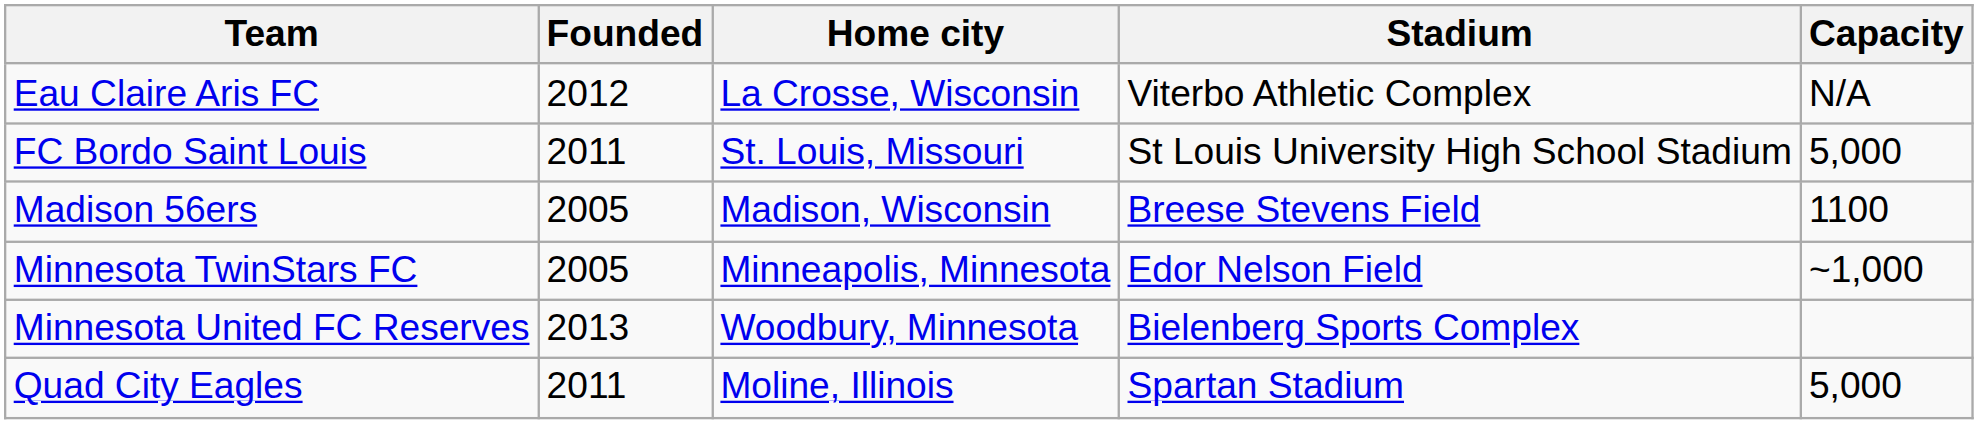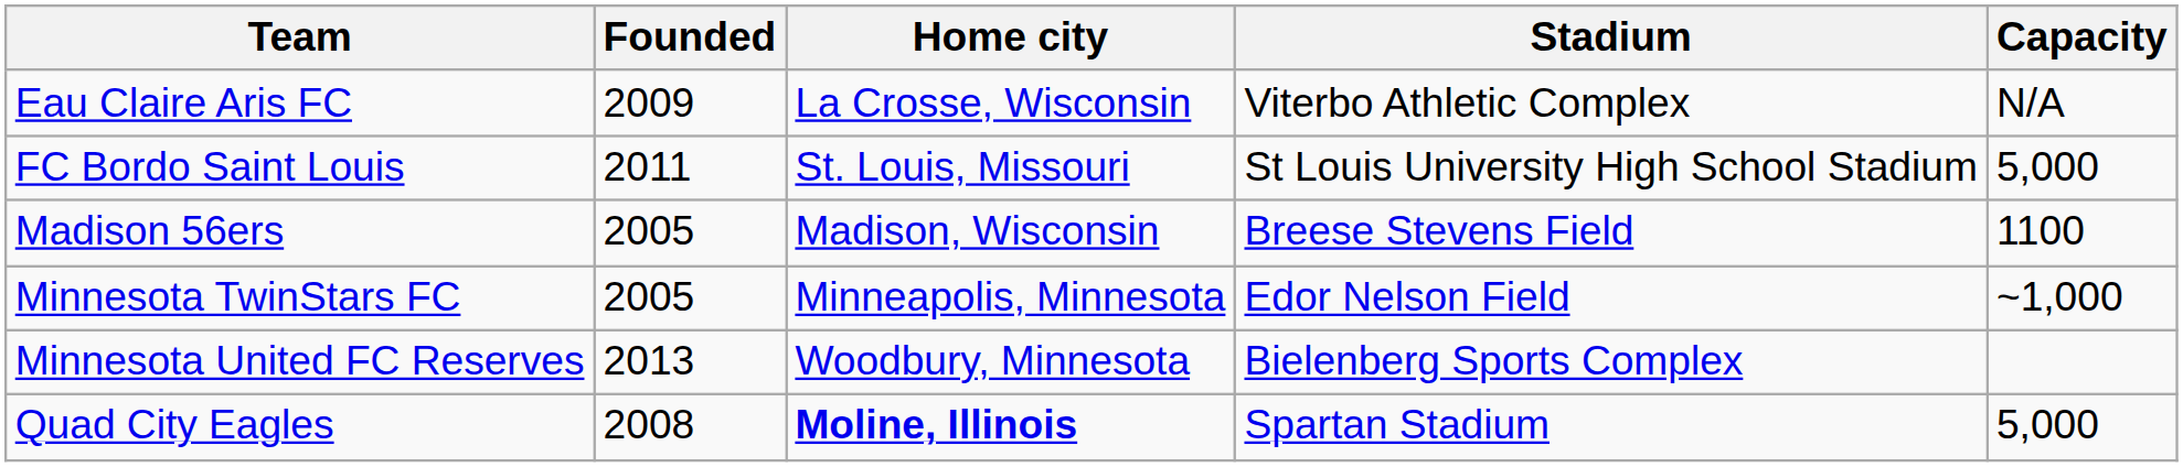Eau Claire Aris FC | Founded: 2012 -> 2009
Quad City Eagles | Founded: 2011 -> 2008
Quad City Eagles | Home city: normal -> bold
